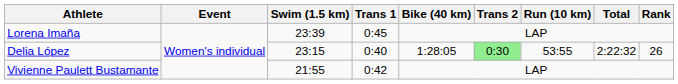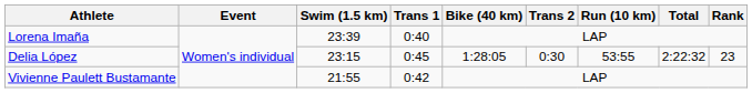Lorena Imaña | Trans 1: 0:45 -> 0:40
Delia López | Trans 1: 0:40 -> 0:45
Delia López | Trans 2: lightgreen background -> no background
Delia López | Rank: 26 -> 23
